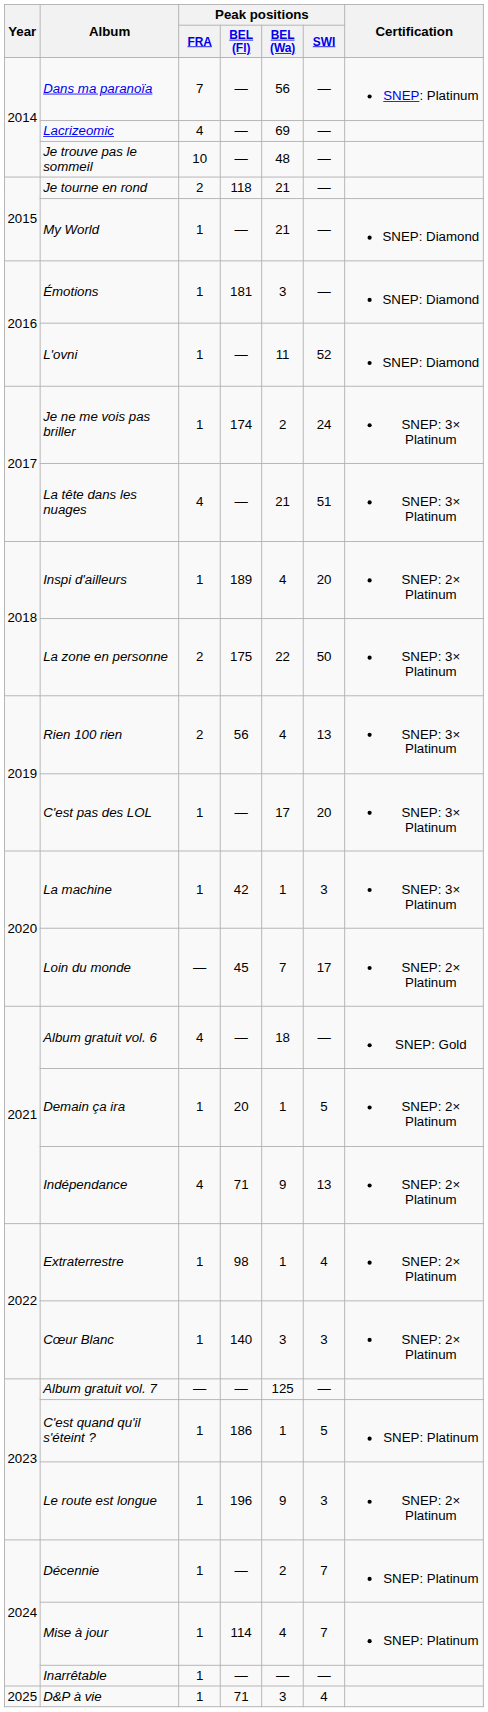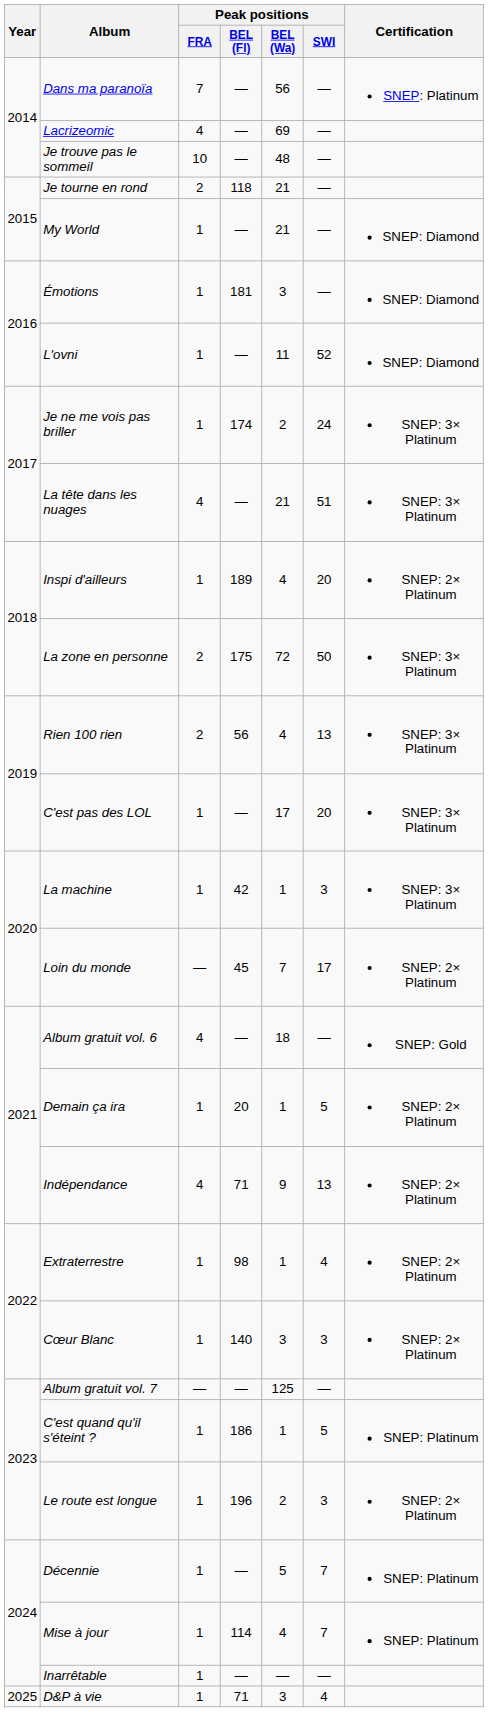La zone en personne | Peak positions / BEL (Wa): 22 -> 72
Le route est longue | Peak positions / BEL (Wa): 9 -> 2
Décennie | Peak positions / BEL (Wa): 2 -> 5
